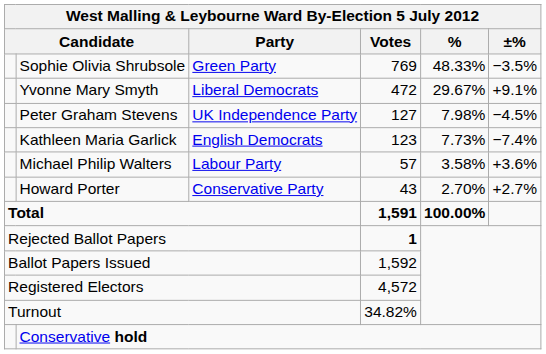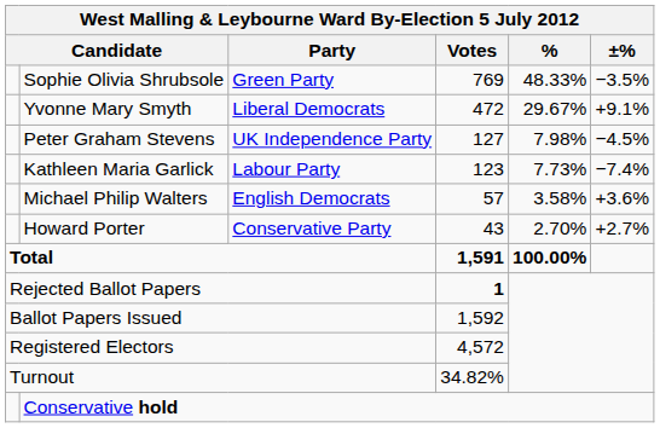Kathleen Maria Garlick | column 3: English Democrats -> Labour Party
Michael Philip Walters | column 3: Labour Party -> English Democrats
